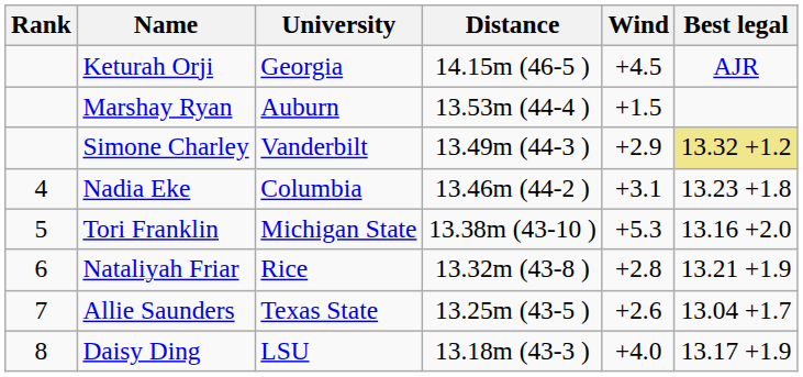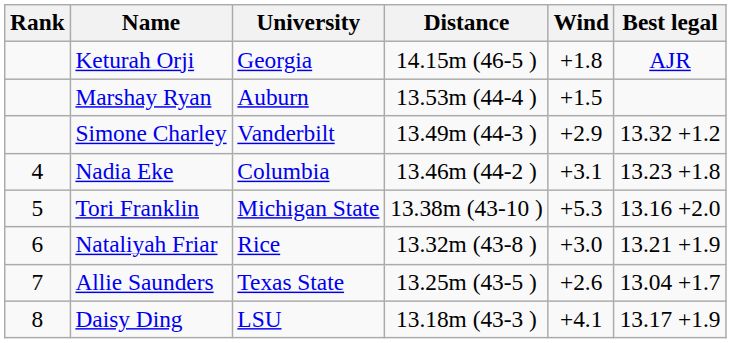Keturah Orji | Wind: +4.5 -> +1.8
Simone Charley | Best legal: khaki background -> no background
Nataliyah Friar | Wind: +2.8 -> +3.0
Daisy Ding | Wind: +4.0 -> +4.1
